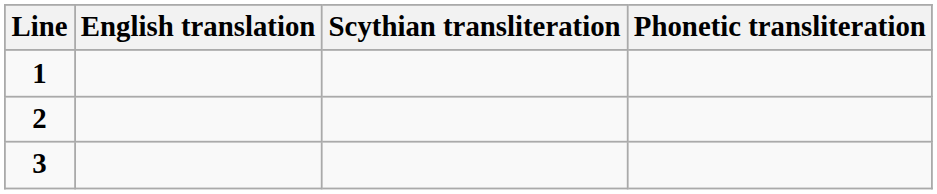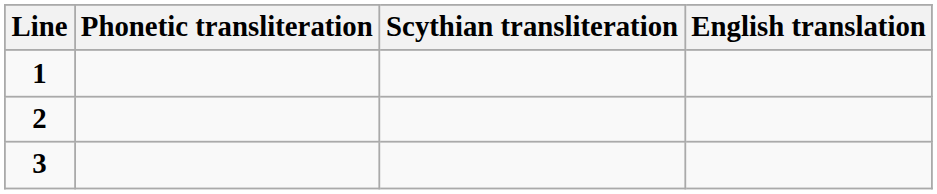columns swapped: Phonetic transliteration <-> English translation
